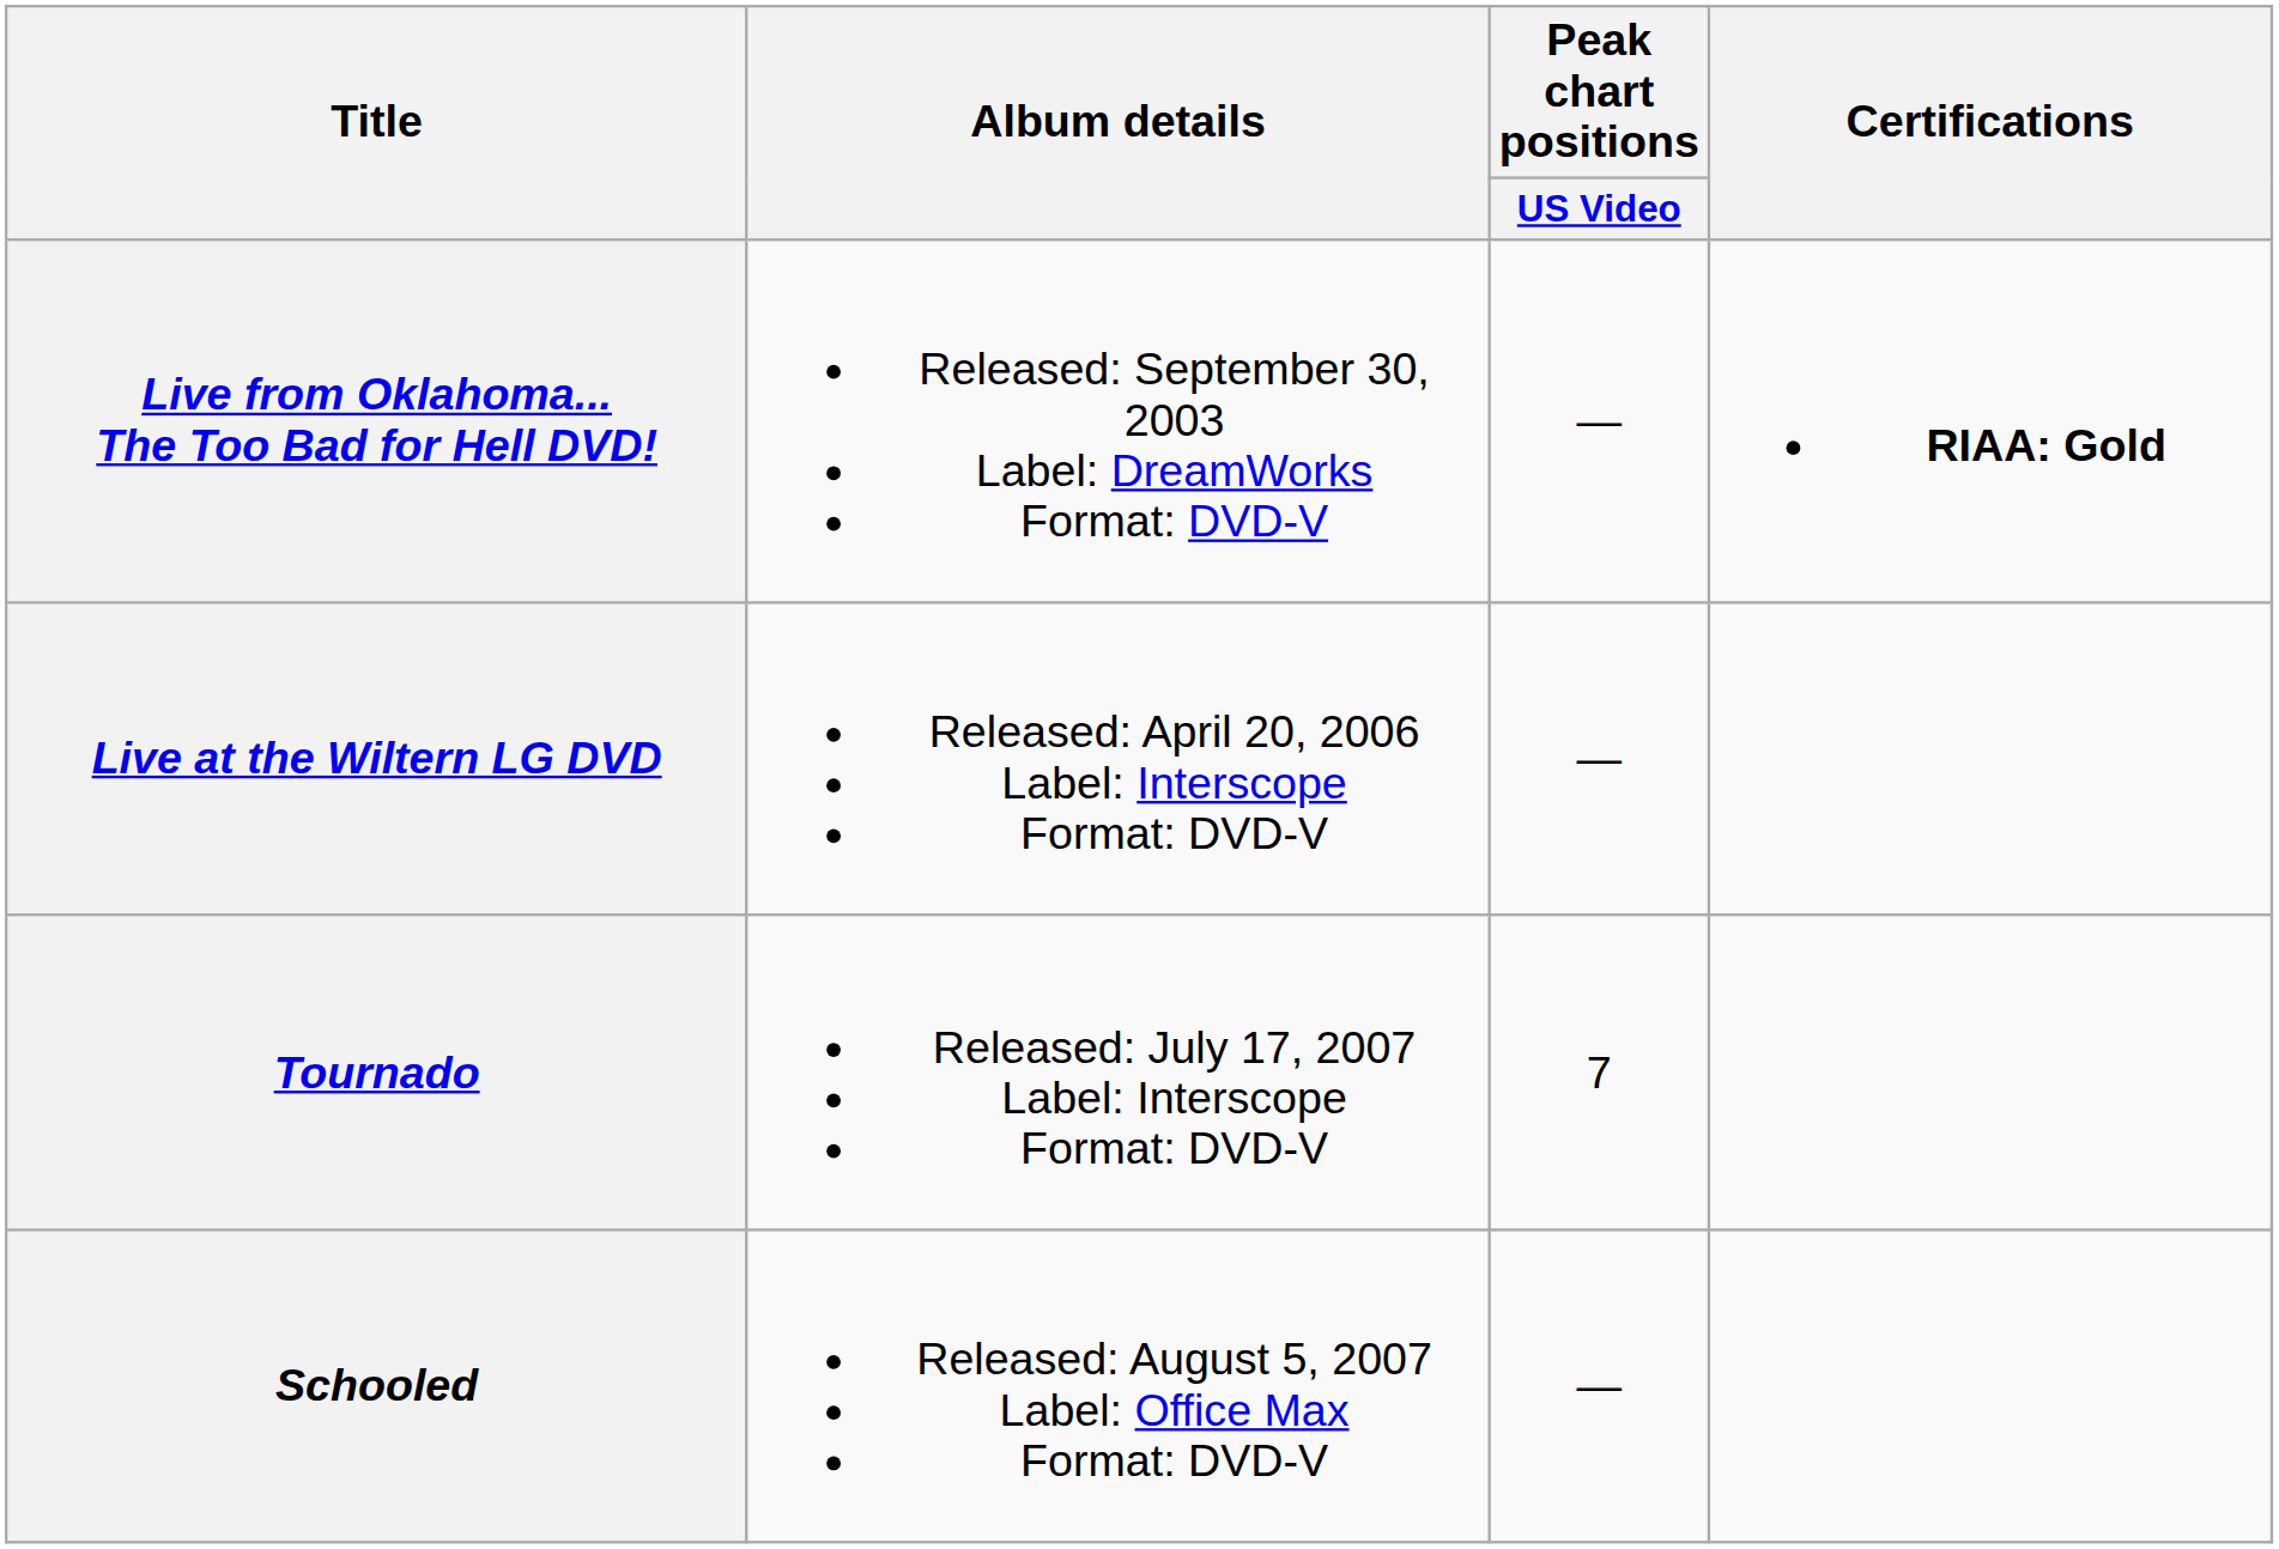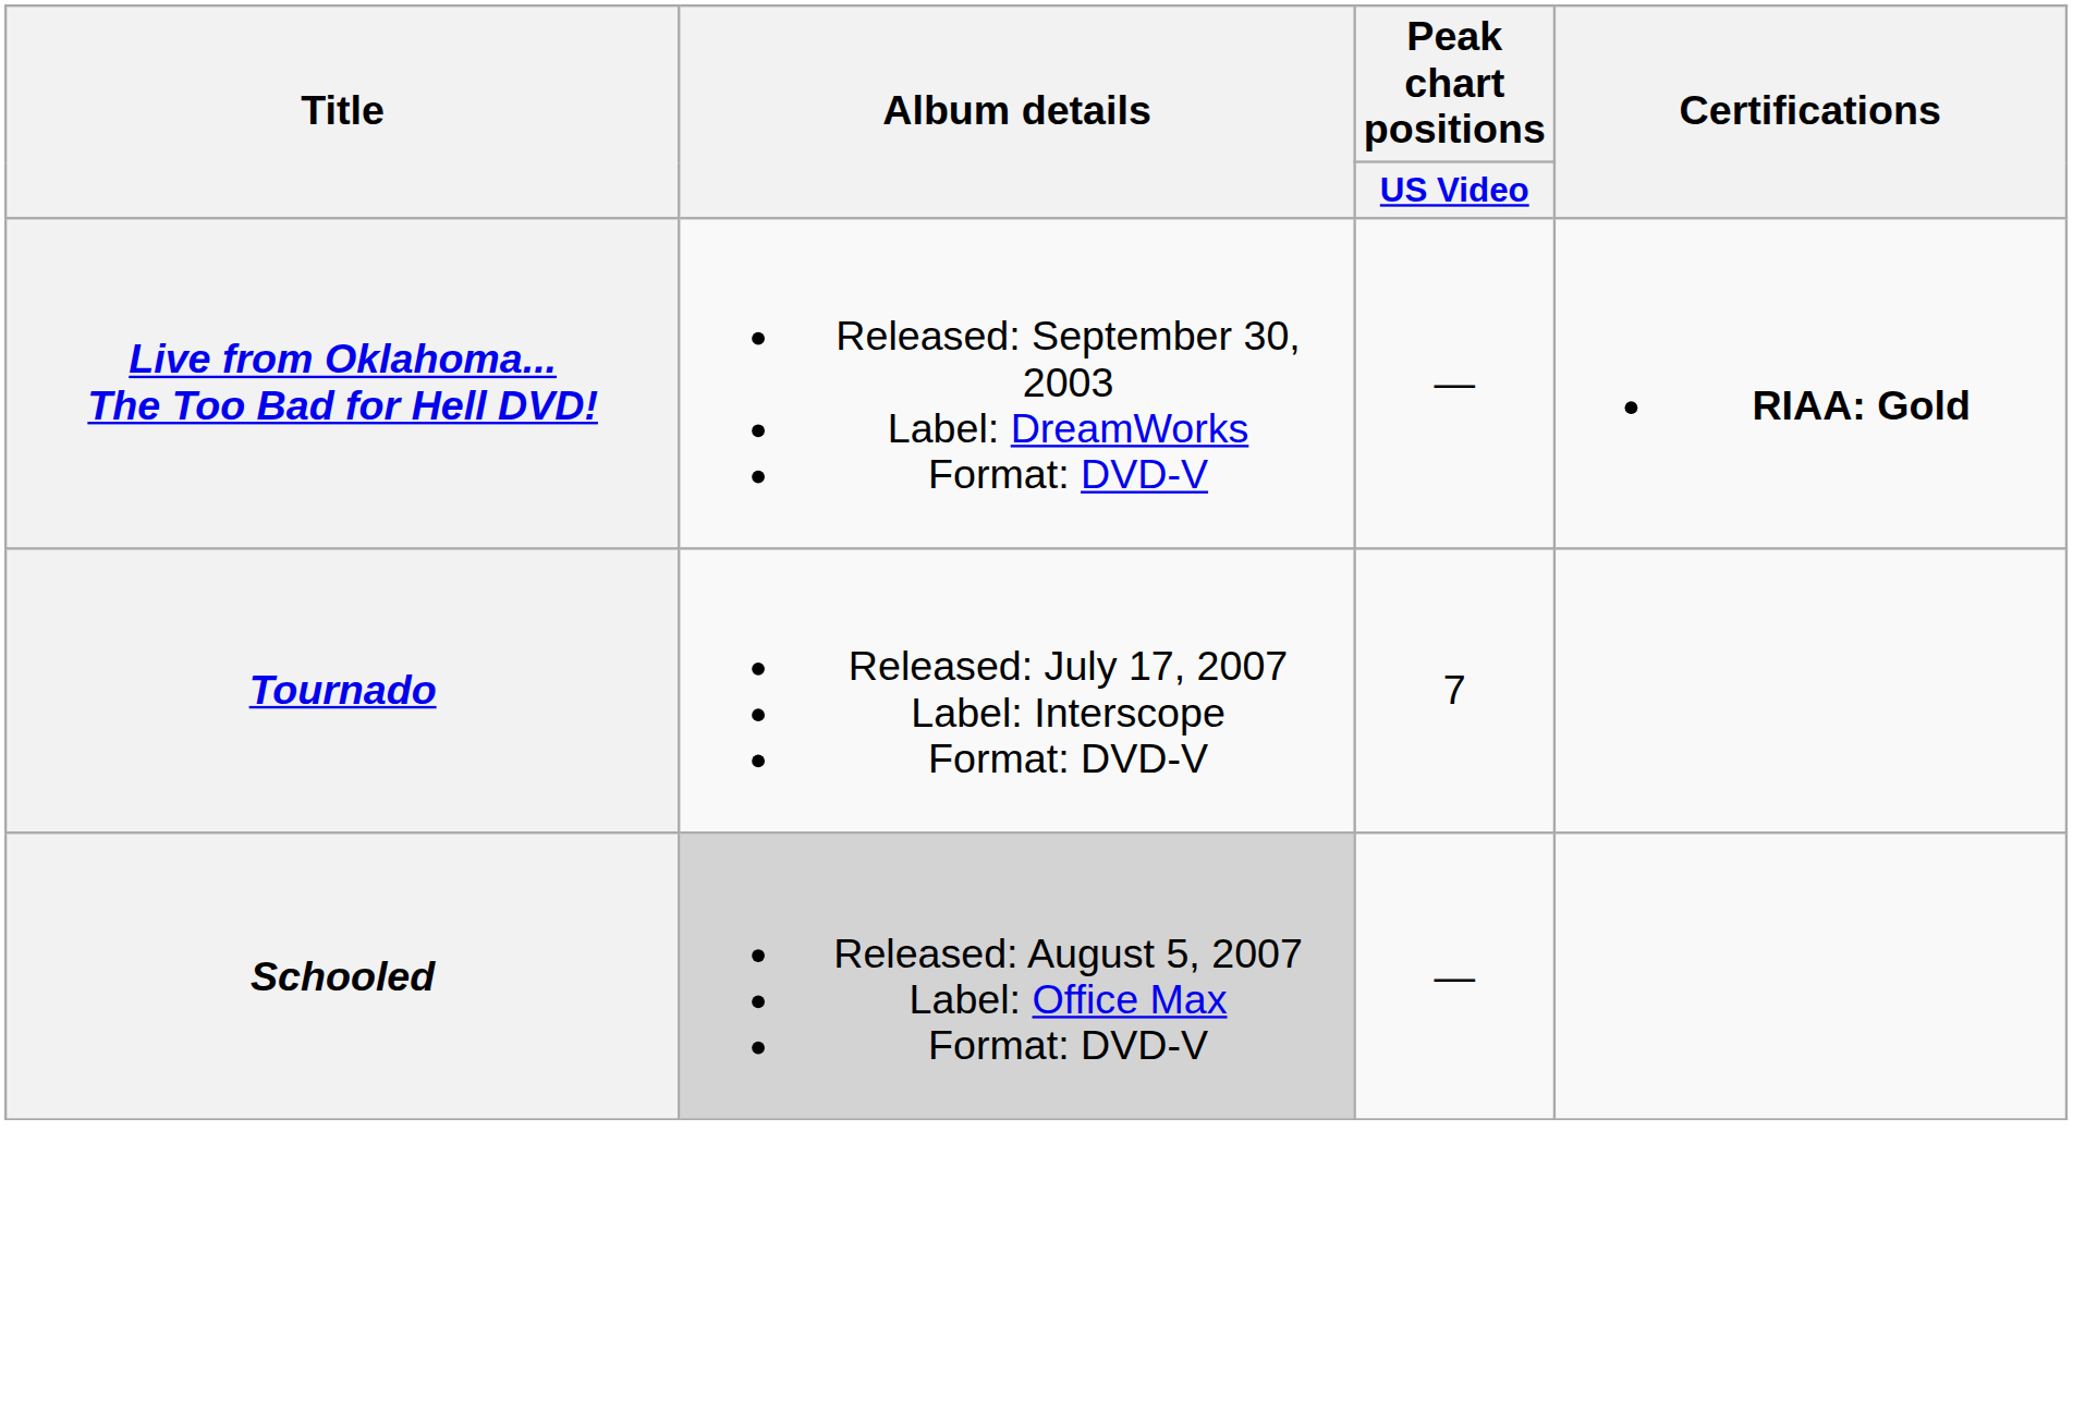- row: Live at the Wiltern LG DVD | Released: April 20, 2006 Label: Interscope Format: DVD-V | —
Schooled | Album details: no background -> lightgrey background
